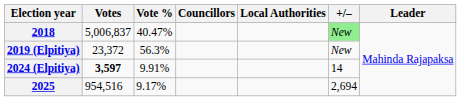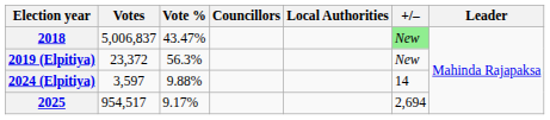2018 | Vote %: 40.47% -> 43.47%
2024 (Elpitiya) | Votes: bold -> normal
2024 (Elpitiya) | Vote %: 9.91% -> 9.88%
2025 | Votes: 954,516 -> 954,517
